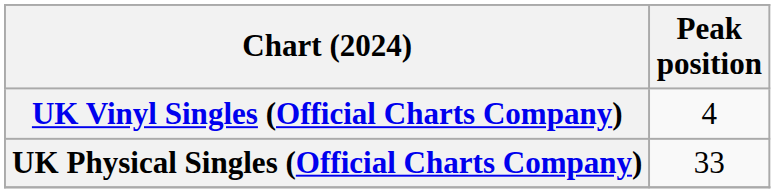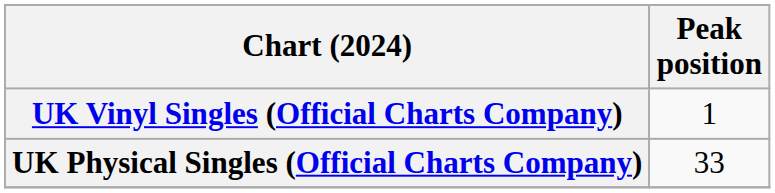UK Vinyl Singles (Official Charts Company) | Peak position: 4 -> 1
